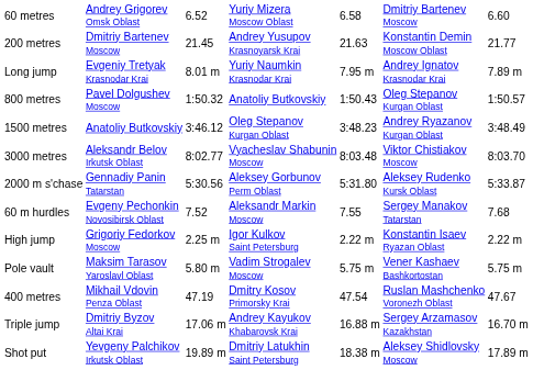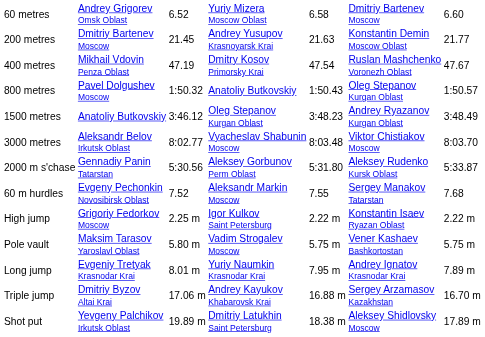rows swapped: 400 metres <-> Long jump
